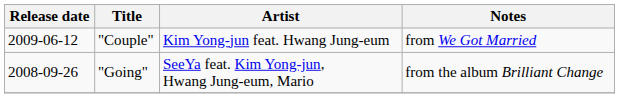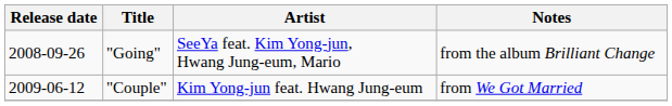rows swapped: "Going" <-> "Couple"
